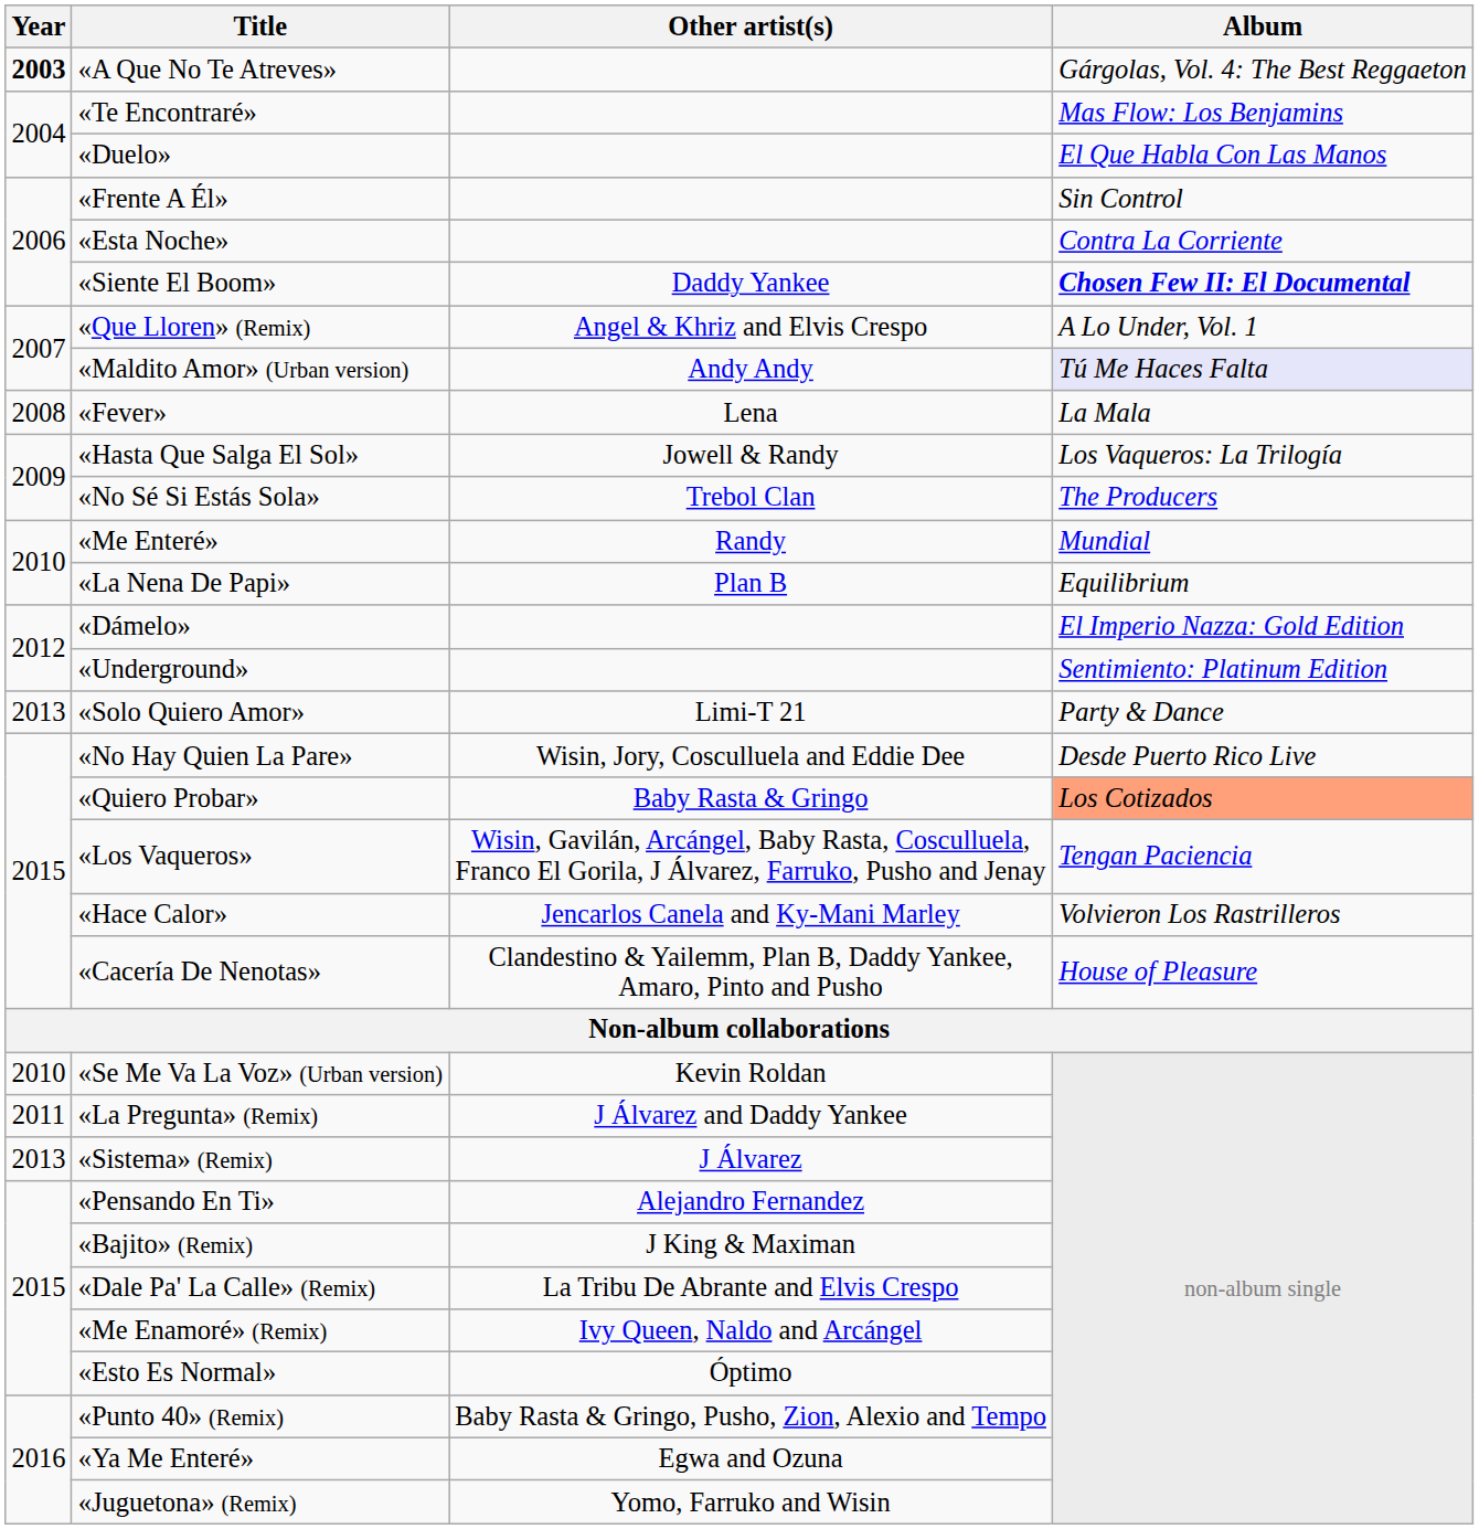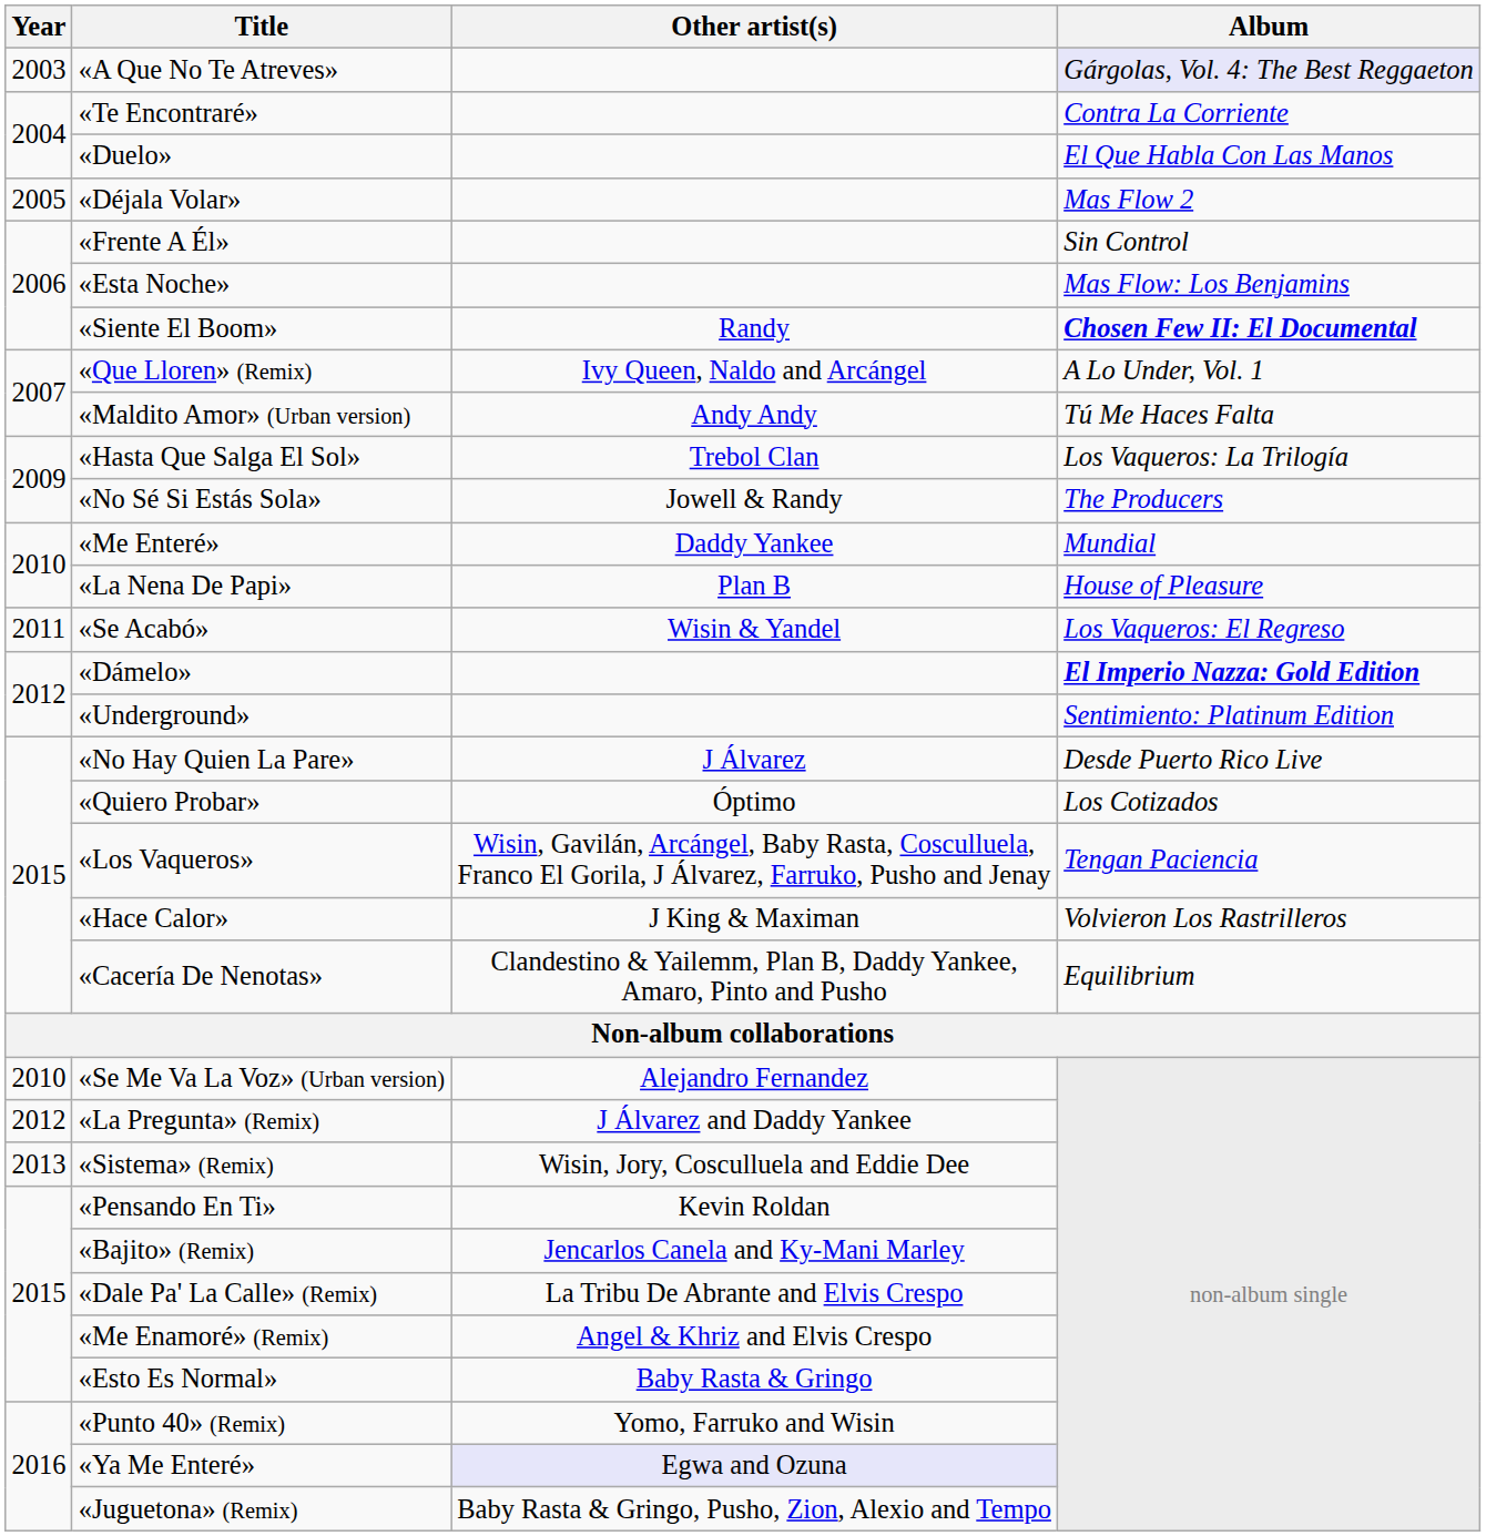«A Que No Te Atreves» | Year: bold -> normal
«A Que No Te Atreves» | Album: no background -> lavender background
«Te Encontraré» | Album: Mas Flow: Los Benjamins -> Contra La Corriente
+ row: 2005 | «Déjala Volar» | Mas Flow 2
«Esta Noche» | Album: Contra La Corriente -> Mas Flow: Los Benjamins
«Siente El Boom» | Other artist(s): Daddy Yankee -> Randy
«Que Lloren» (Remix) | Other artist(s): Angel & Khriz and Elvis Crespo -> Ivy Queen, Naldo and Arcángel
«Maldito Amor» (Urban version) | Album: lavender background -> no background
- row: 2008 | «Fever» | Lena | La Mala
«Hasta Que Salga El Sol» | Other artist(s): Jowell & Randy -> Trebol Clan
«No Sé Si Estás Sola» | Other artist(s): Trebol Clan -> Jowell & Randy
«Me Enteré» | Other artist(s): Randy -> Daddy Yankee
«La Nena De Papi» | Album: Equilibrium -> House of Pleasure
+ row: 2011 | «Se Acabó» | Wisin & Yandel | Los Vaqueros: El Regreso
«Dámelo» | Album: normal -> bold
- row: 2013 | «Solo Quiero Amor» | Limi-T 21 | Party & Dance
«No Hay Quien La Pare» | Other artist(s): Wisin, Jory, Cosculluela and Eddie Dee -> J Álvarez
«Quiero Probar» | Other artist(s): Baby Rasta & Gringo -> Óptimo
«Quiero Probar» | Album: lightsalmon background -> no background
«Hace Calor» | Other artist(s): Jencarlos Canela and Ky-Mani Marley -> J King & Maximan
«Cacería De Nenotas» | Album: House of Pleasure -> Equilibrium
«Se Me Va La Voz» (Urban version) | Other artist(s): Kevin Roldan -> Alejandro Fernandez
«La Pregunta» (Remix) | Year: 2011 -> 2012
«Sistema» (Remix) | Other artist(s): J Álvarez -> Wisin, Jory, Cosculluela and Eddie Dee
«Pensando En Ti» | Other artist(s): Alejandro Fernandez -> Kevin Roldan
«Bajito» (Remix) | Other artist(s): J King & Maximan -> Jencarlos Canela and Ky-Mani Marley
«Me Enamoré» (Remix) | Other artist(s): Ivy Queen, Naldo and Arcángel -> Angel & Khriz and Elvis Crespo
«Esto Es Normal» | Other artist(s): Óptimo -> Baby Rasta & Gringo
«Punto 40» (Remix) | Other artist(s): Baby Rasta & Gringo, Pusho, Zion, Alexio and Tempo -> Yomo, Farruko and Wisin
«Ya Me Enteré» | Other artist(s): no background -> lavender background
«Juguetona» (Remix) | Other artist(s): Yomo, Farruko and Wisin -> Baby Rasta & Gringo, Pusho, Zion, Alexio and Tempo
